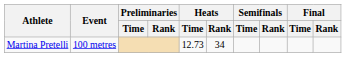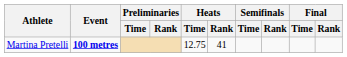Martina Pretelli | Event: normal -> bold
Martina Pretelli | Heats / Time: 12.73 -> 12.75
Martina Pretelli | Heats / Rank: 34 -> 41
